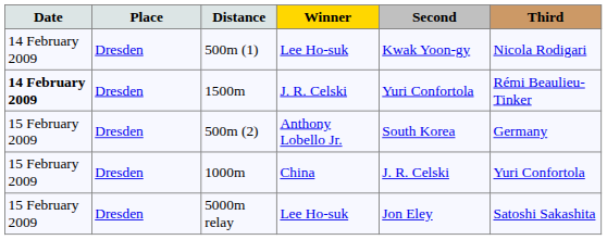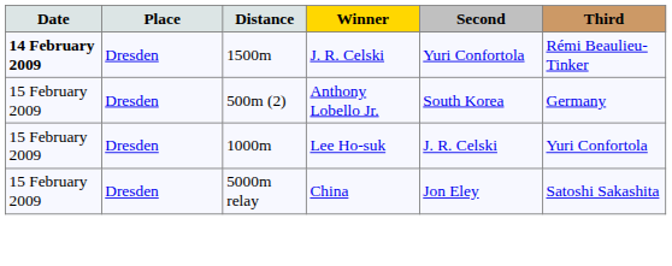- row: 14 February 2009 | Dresden | 500m (1) | Lee Ho-suk | Kwak Yoon-gy | Nicola Rodigari
1000m | Winner: China -> Lee Ho-suk
5000m relay | Winner: Lee Ho-suk -> China
